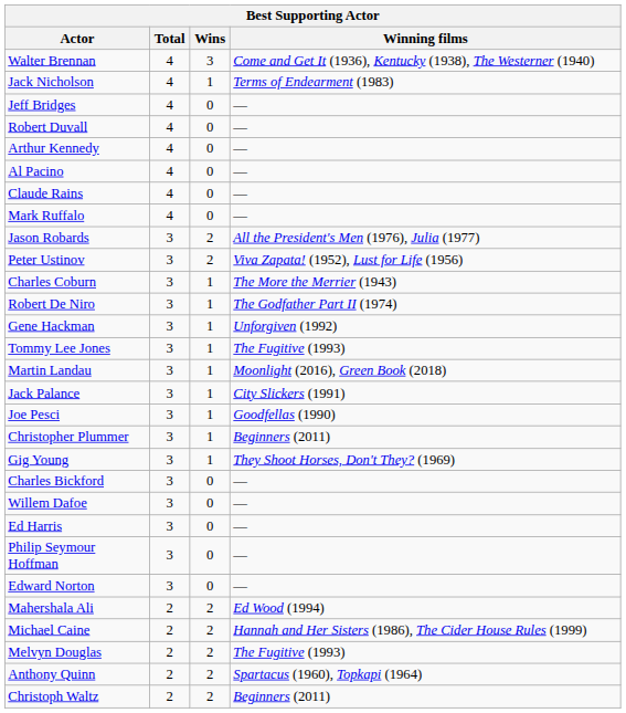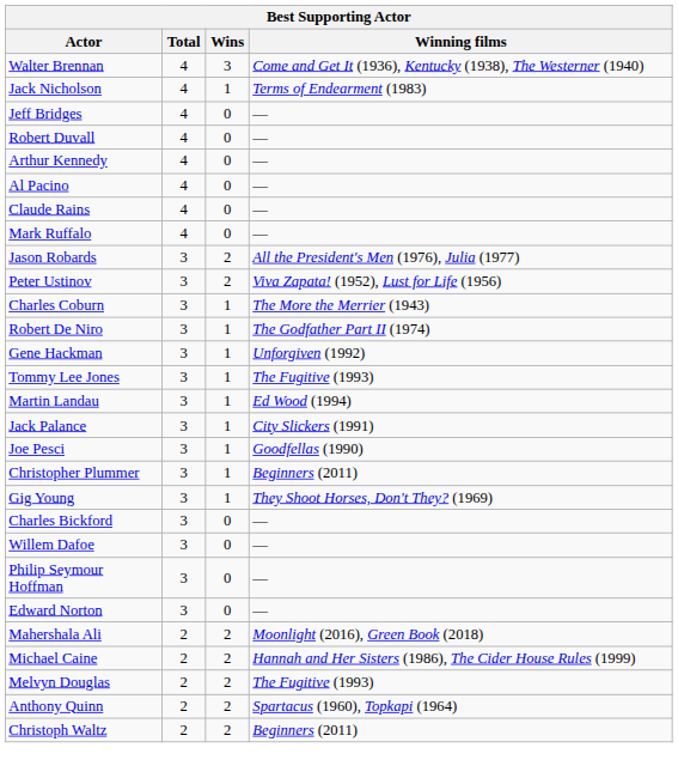Martin Landau | Winning films: Moonlight (2016), Green Book (2018) -> Ed Wood (1994)
- row: Ed Harris | 3 | 0 | —
Mahershala Ali | Winning films: Ed Wood (1994) -> Moonlight (2016), Green Book (2018)
